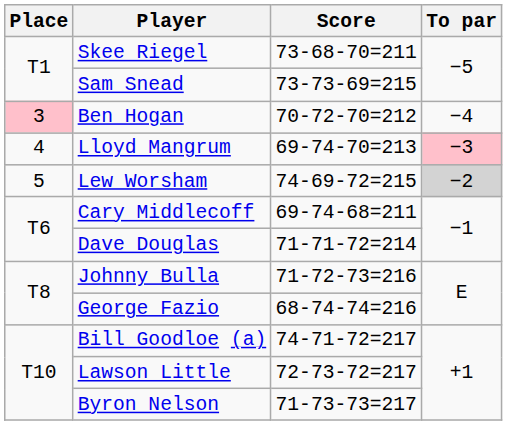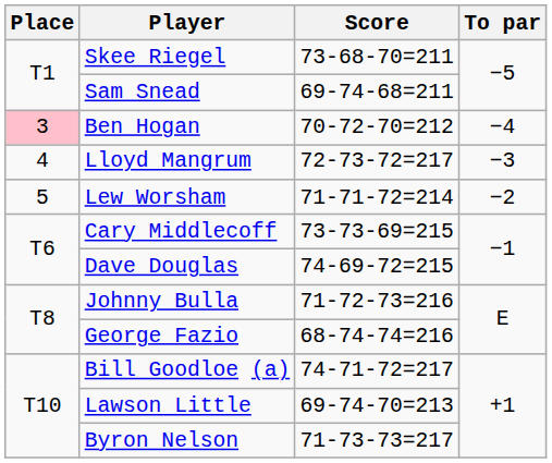Sam Snead | Score: 73-73-69=215 -> 69-74-68=211
Lloyd Mangrum | Score: 69-74-70=213 -> 72-73-72=217
Lloyd Mangrum | To par: pink background -> no background
Lew Worsham | Score: 74-69-72=215 -> 71-71-72=214
Lew Worsham | To par: lightgrey background -> no background
Cary Middlecoff | Score: 69-74-68=211 -> 73-73-69=215
Dave Douglas | Score: 71-71-72=214 -> 74-69-72=215
Lawson Little | Score: 72-73-72=217 -> 69-74-70=213
